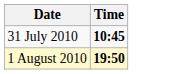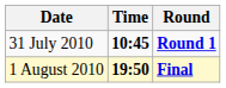+ column: Round | Round 1 | Final
